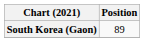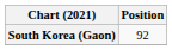South Korea (Gaon) | Position: 89 -> 92
